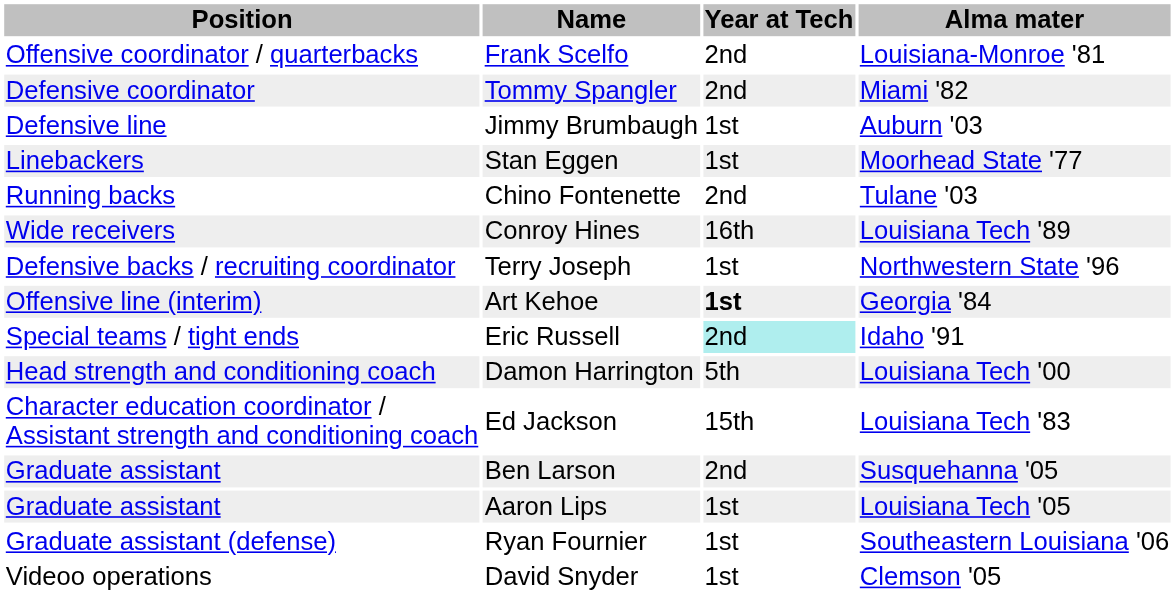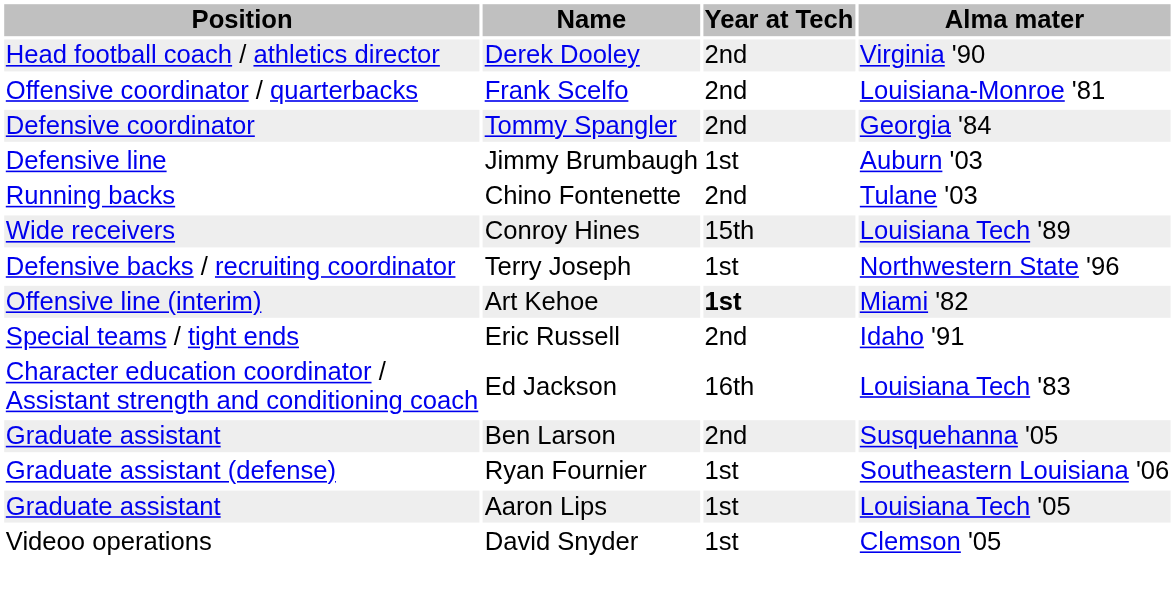+ row: Head football coach / athletics director | Derek Dooley | 2nd | Virginia '90
Tommy Spangler | Alma mater: Miami '82 -> Georgia '84
- row: Linebackers | Stan Eggen | 1st | Moorhead State '77
Conroy Hines | Year at Tech: 16th -> 15th
Art Kehoe | Alma mater: Georgia '84 -> Miami '82
Eric Russell | Year at Tech: paleturquoise background -> no background
- row: Head strength and conditioning coach | Damon Harrington | 5th | Louisiana Tech '00
Ed Jackson | Year at Tech: 15th -> 16th
rows swapped: Ryan Fournier <-> Aaron Lips
